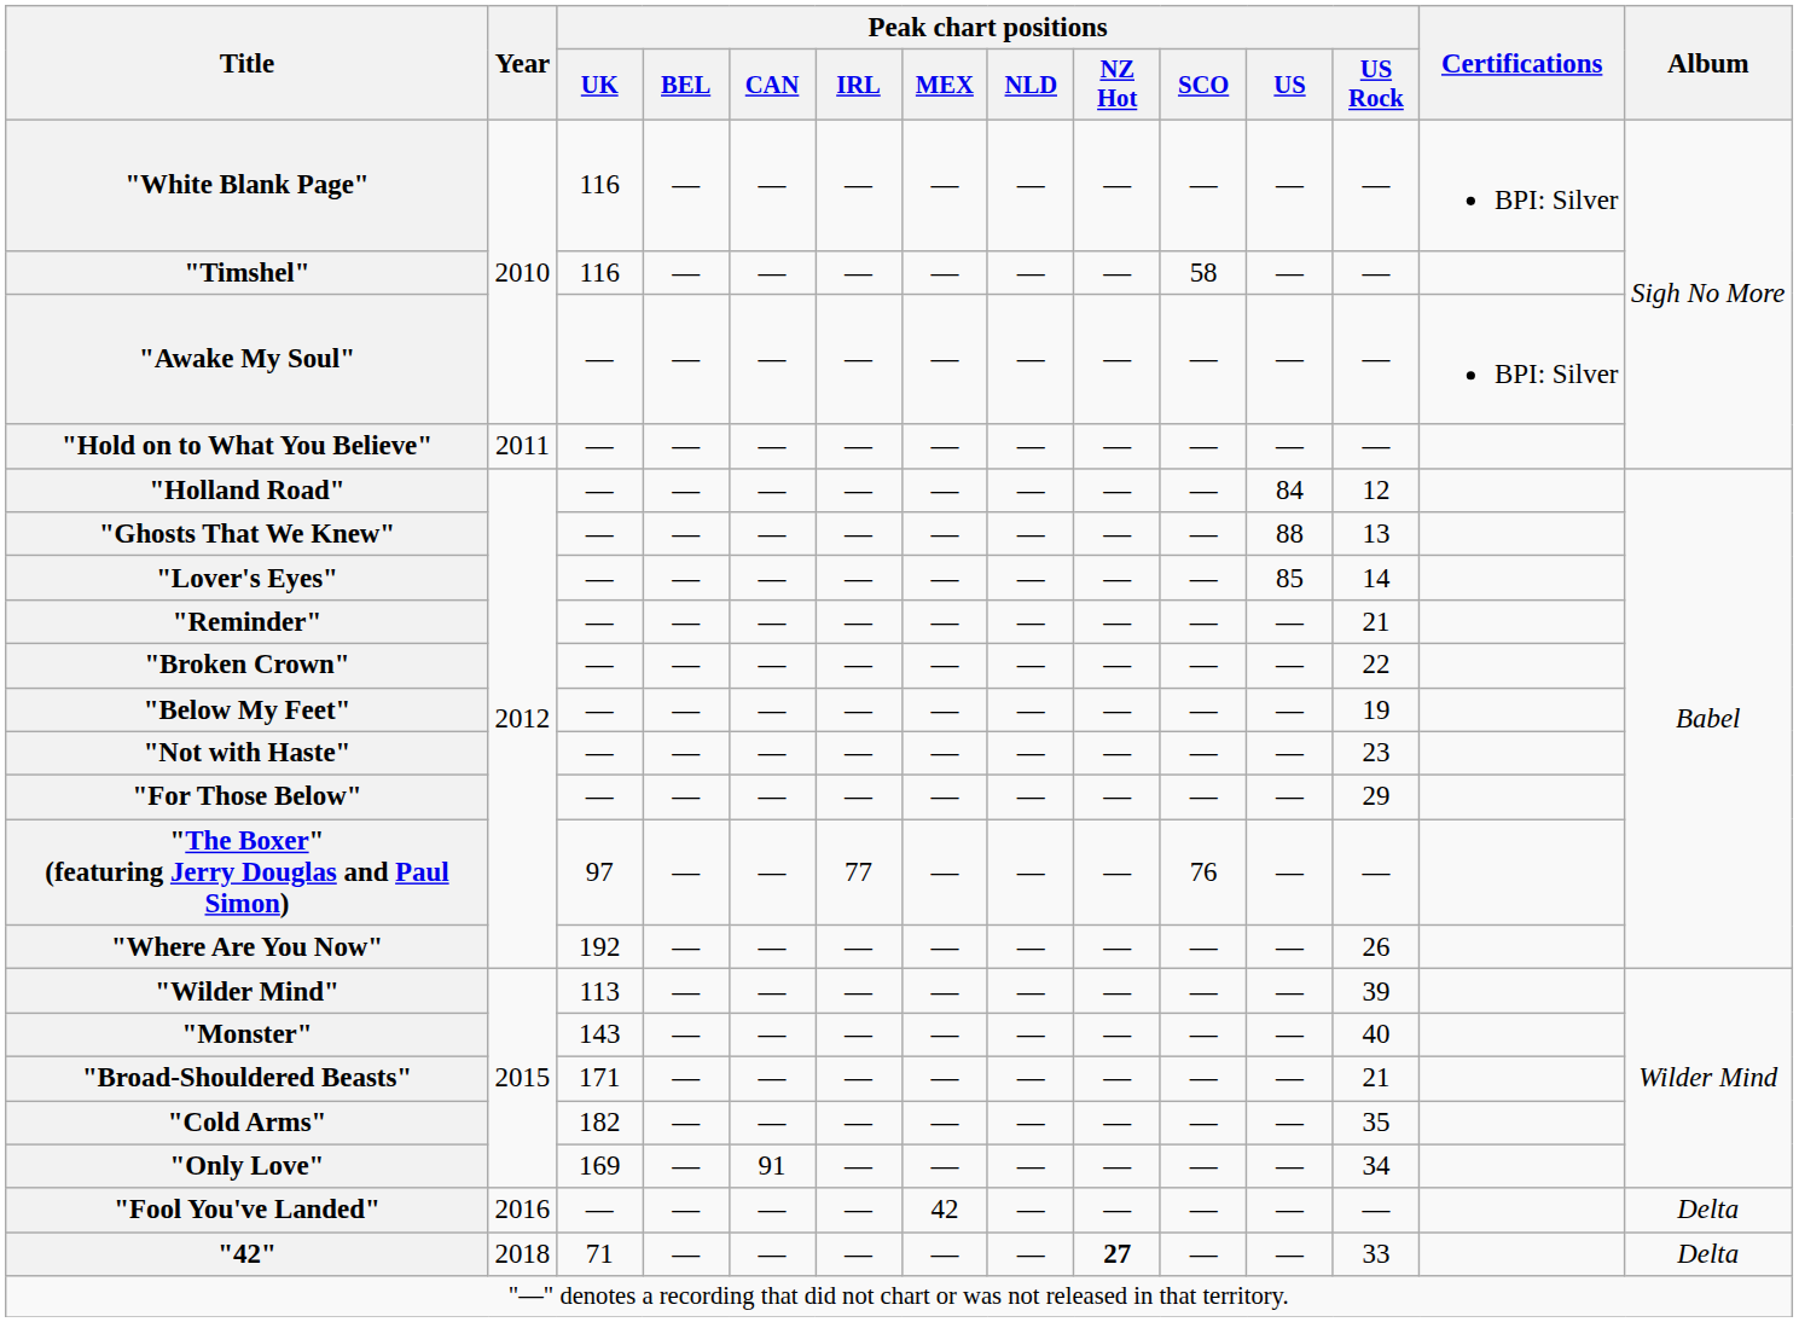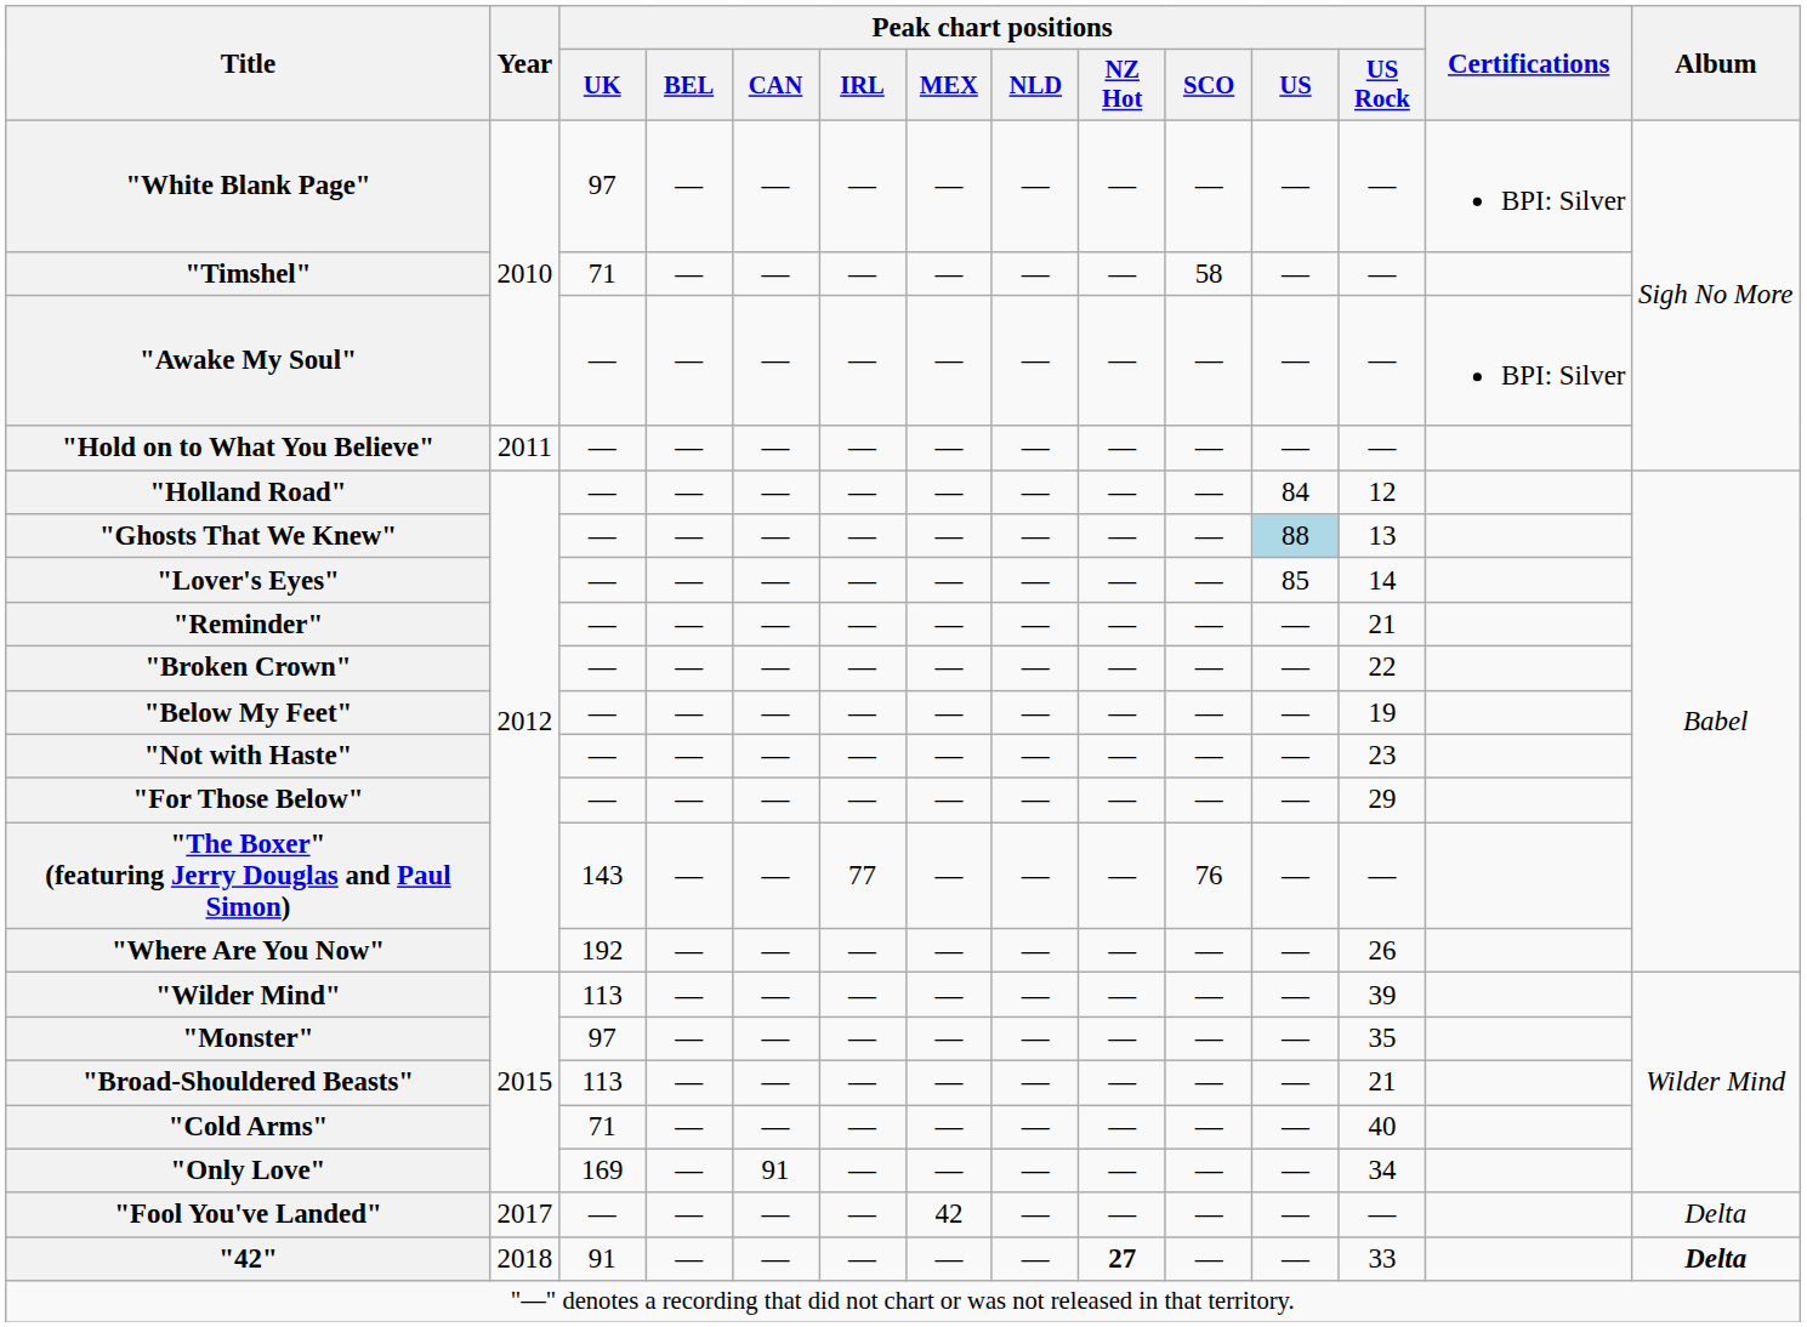"White Blank Page" | Peak chart positions / UK: 116 -> 97
"Timshel" | Peak chart positions / UK: 116 -> 71
"Ghosts That We Knew" | Peak chart positions / US: no background -> lightblue background
"The Boxer" (featuring Jerry Douglas and Paul Simon) | Peak chart positions / UK: 97 -> 143
"Monster" | Peak chart positions / UK: 143 -> 97
"Monster" | Peak chart positions / US Rock: 40 -> 35
"Broad-Shouldered Beasts" | Peak chart positions / UK: 171 -> 113
"Cold Arms" | Peak chart positions / UK: 182 -> 71
"Cold Arms" | Peak chart positions / US Rock: 35 -> 40
"Fool You've Landed" | Year: 2016 -> 2017
"42" | Peak chart positions / UK: 71 -> 91
"42" | Album: normal -> bold
